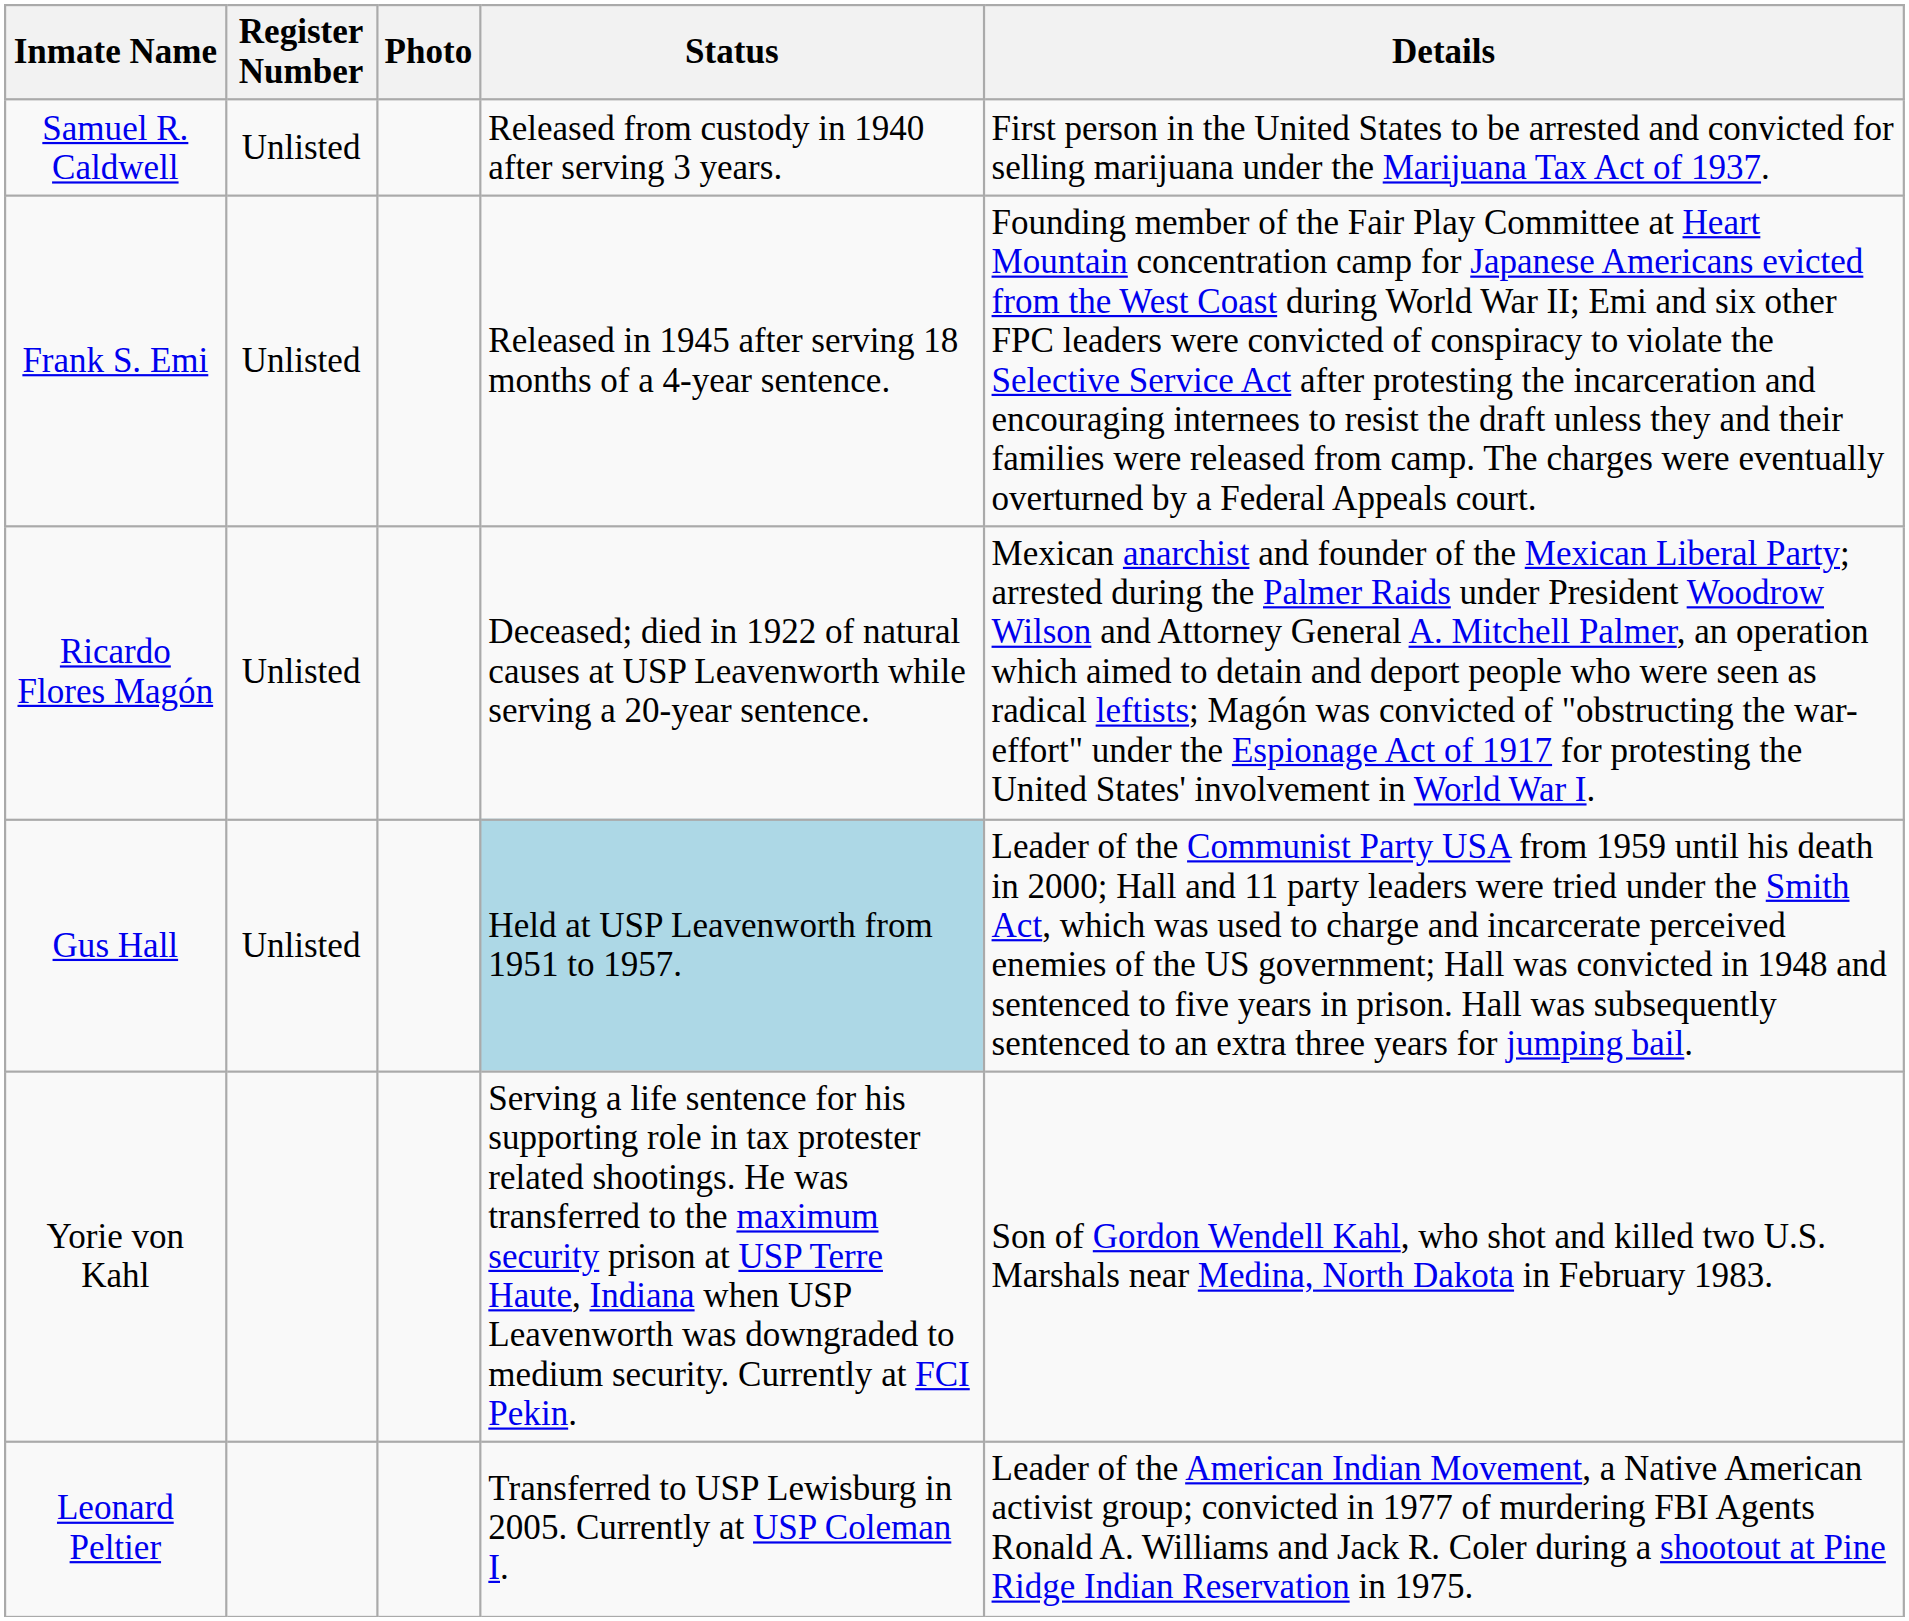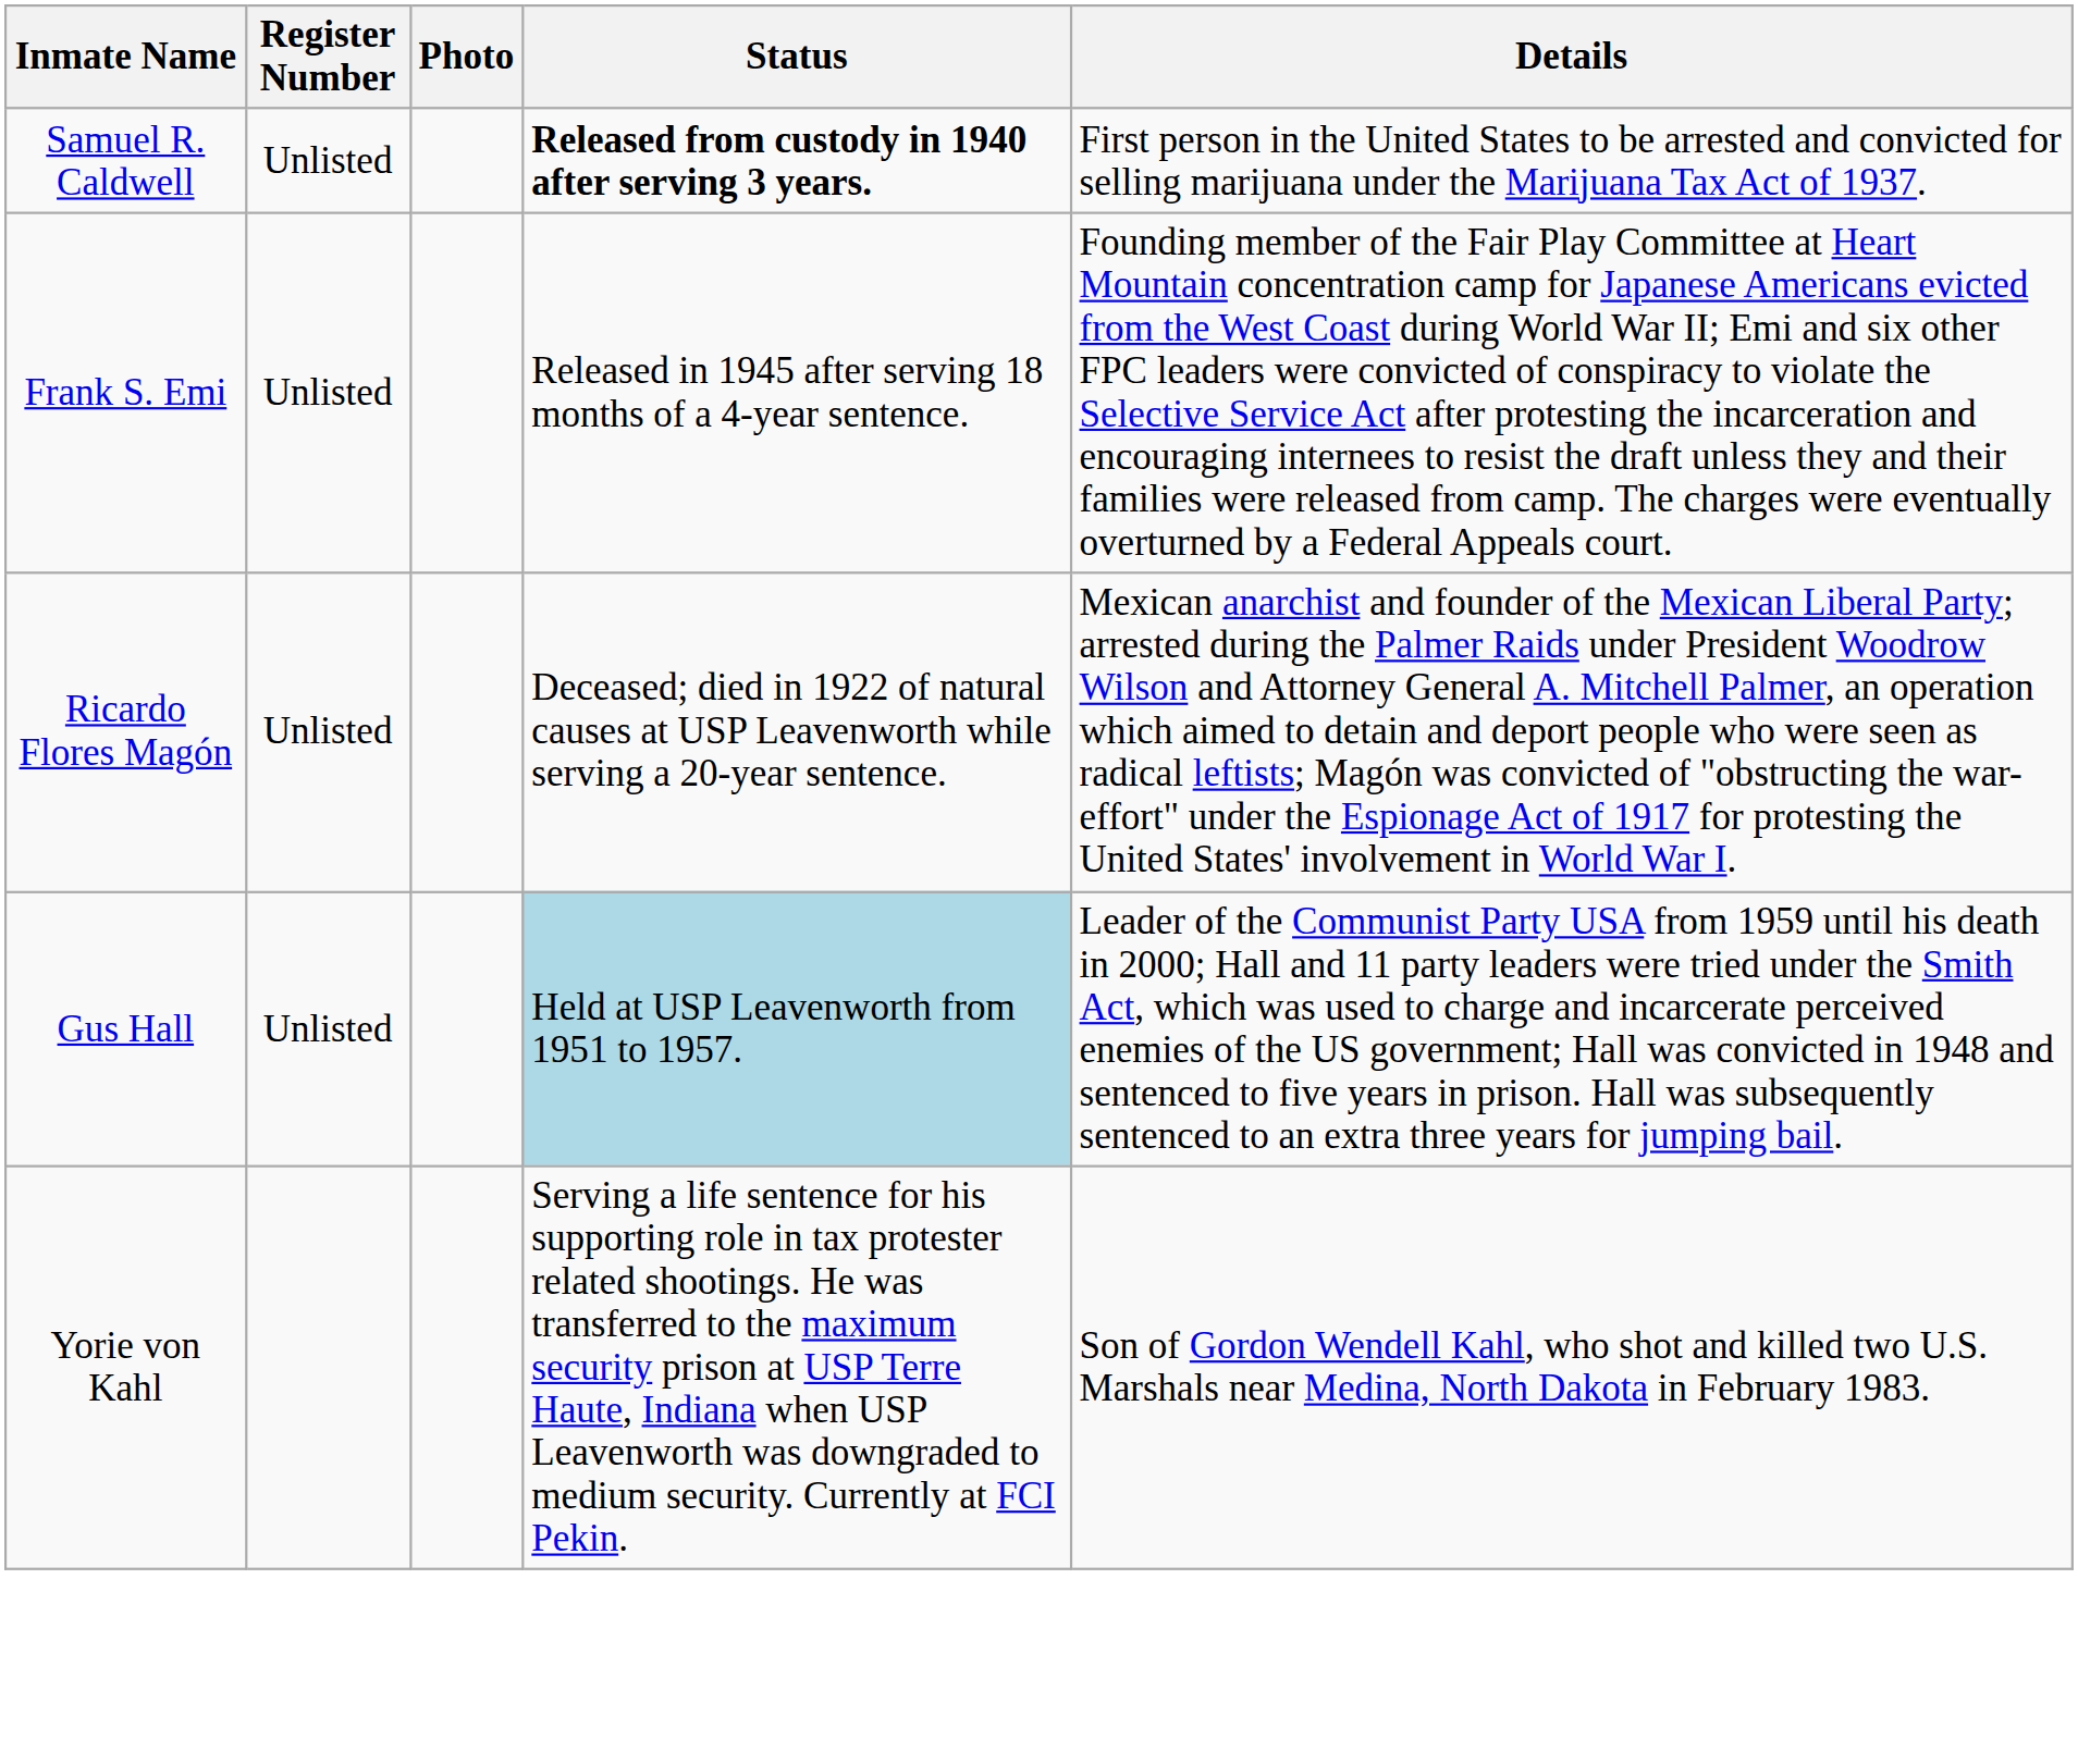Samuel R. Caldwell | Status: normal -> bold
- row: Leonard Peltier | Transferred to USP Lewisburg in 2005. Currently at USP Coleman I. | Leader of the American Indian Movement, a Native American activist group; convicted in 1977 of murdering FBI Agents Ronald A. Williams and Jack R. Coler during a shootout at Pine Ridge Indian Reservation in 1975.
